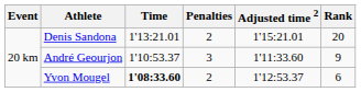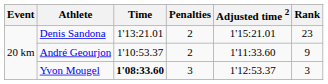Denis Sandona | Rank: 20 -> 23
André Geourjon | Penalties: 3 -> 2
Yvon Mougel | Penalties: 2 -> 3
Yvon Mougel | Rank: 6 -> 3
